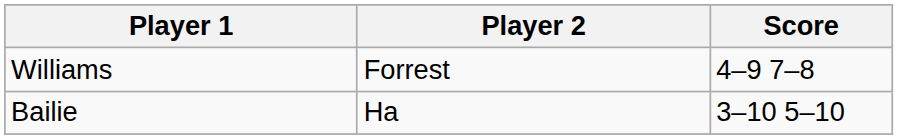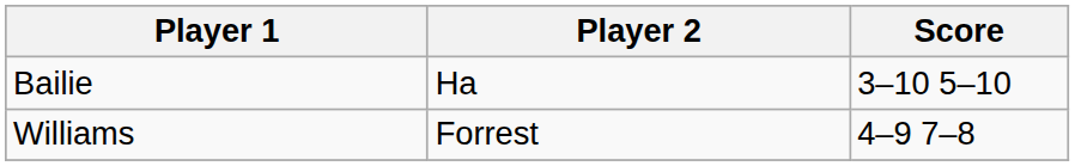rows swapped: Bailie <-> Williams
